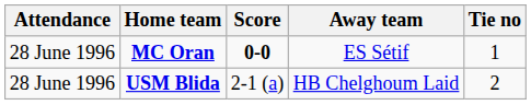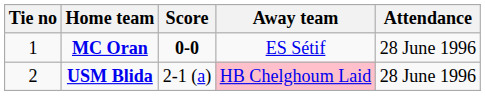columns swapped: Tie no <-> Attendance
USM Blida | Away team: no background -> pink background
